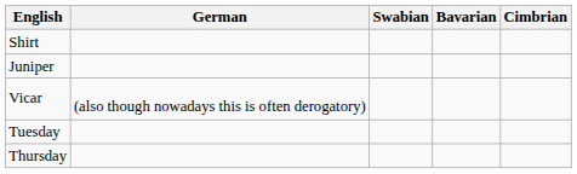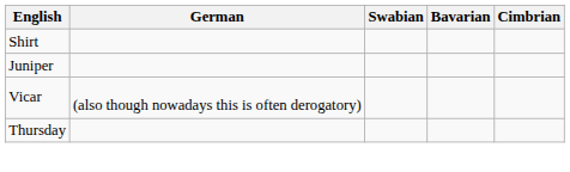- row: Tuesday
